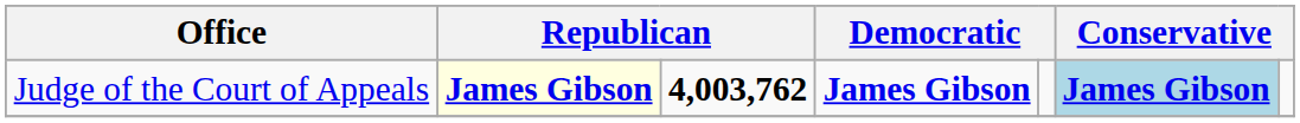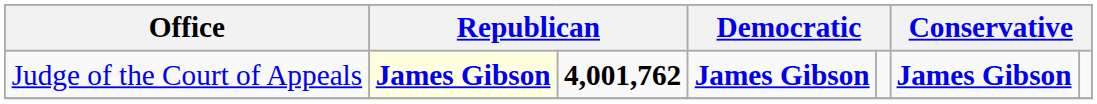Judge of the Court of Appeals | column 3: 4,003,762 -> 4,001,762
Judge of the Court of Appeals | column 6: lightblue background -> no background
